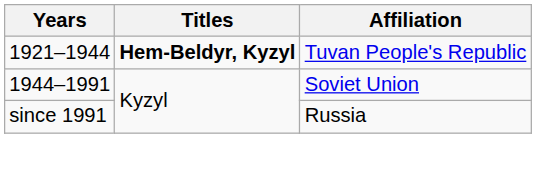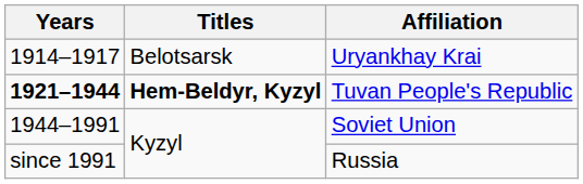+ row: 1914–1917 | Belotsarsk | Uryankhay Krai
Tuvan People's Republic | Years: normal -> bold
